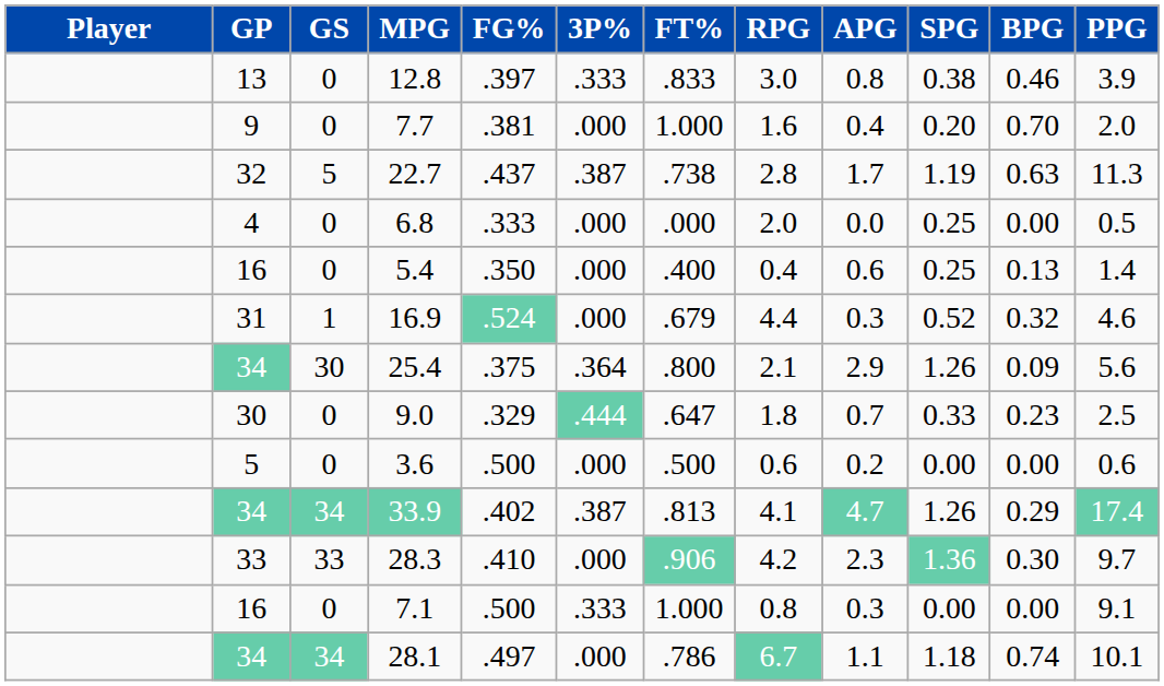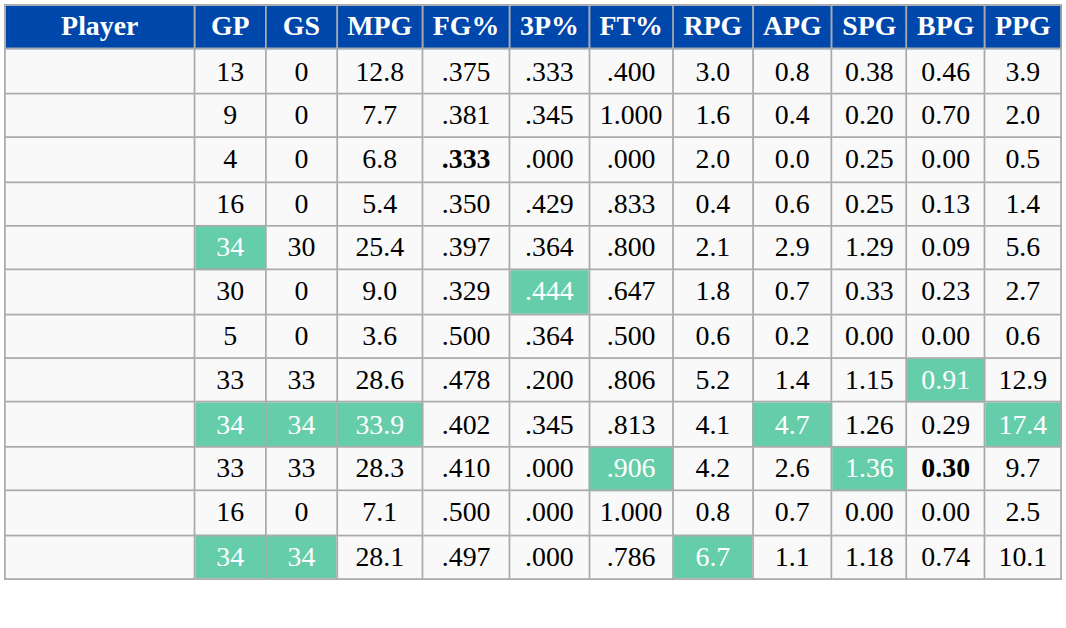12.8 | FG%: .397 -> .375
12.8 | FT%: .833 -> .400
7.7 | 3P%: .000 -> .345
- row: 32 | 5 | 22.7 | .437 | .387 | .738 | 2.8 | 1.7 | 1.19 | 0.63 | 11.3
6.8 | FG%: normal -> bold
5.4 | 3P%: .000 -> .429
5.4 | FT%: .400 -> .833
- row: 31 | 1 | 16.9 | .524 | .000 | .679 | 4.4 | 0.3 | 0.52 | 0.32 | 4.6
25.4 | FG%: .375 -> .397
25.4 | SPG: 1.26 -> 1.29
9.0 | PPG: 2.5 -> 2.7
3.6 | 3P%: .000 -> .364
+ row: 33 | 33 | 28.6 | .478 | .200 | .806 | 5.2 | 1.4 | 1.15 | 0.91 | 12.9
33.9 | 3P%: .387 -> .345
28.3 | APG: 2.3 -> 2.6
28.3 | BPG: normal -> bold
7.1 | 3P%: .333 -> .000
7.1 | APG: 0.3 -> 0.7
7.1 | PPG: 9.1 -> 2.5
